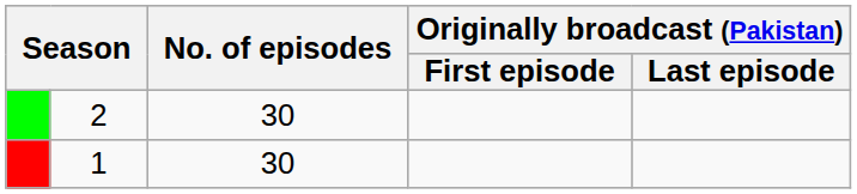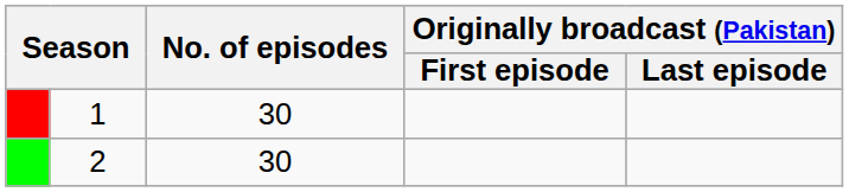rows swapped: 1 <-> 2
